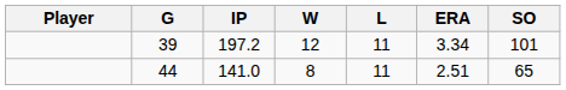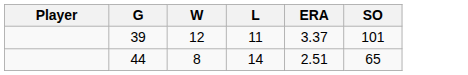- column: IP | 197.2 | 141.0
39 | ERA: 3.34 -> 3.37
44 | L: 11 -> 14
